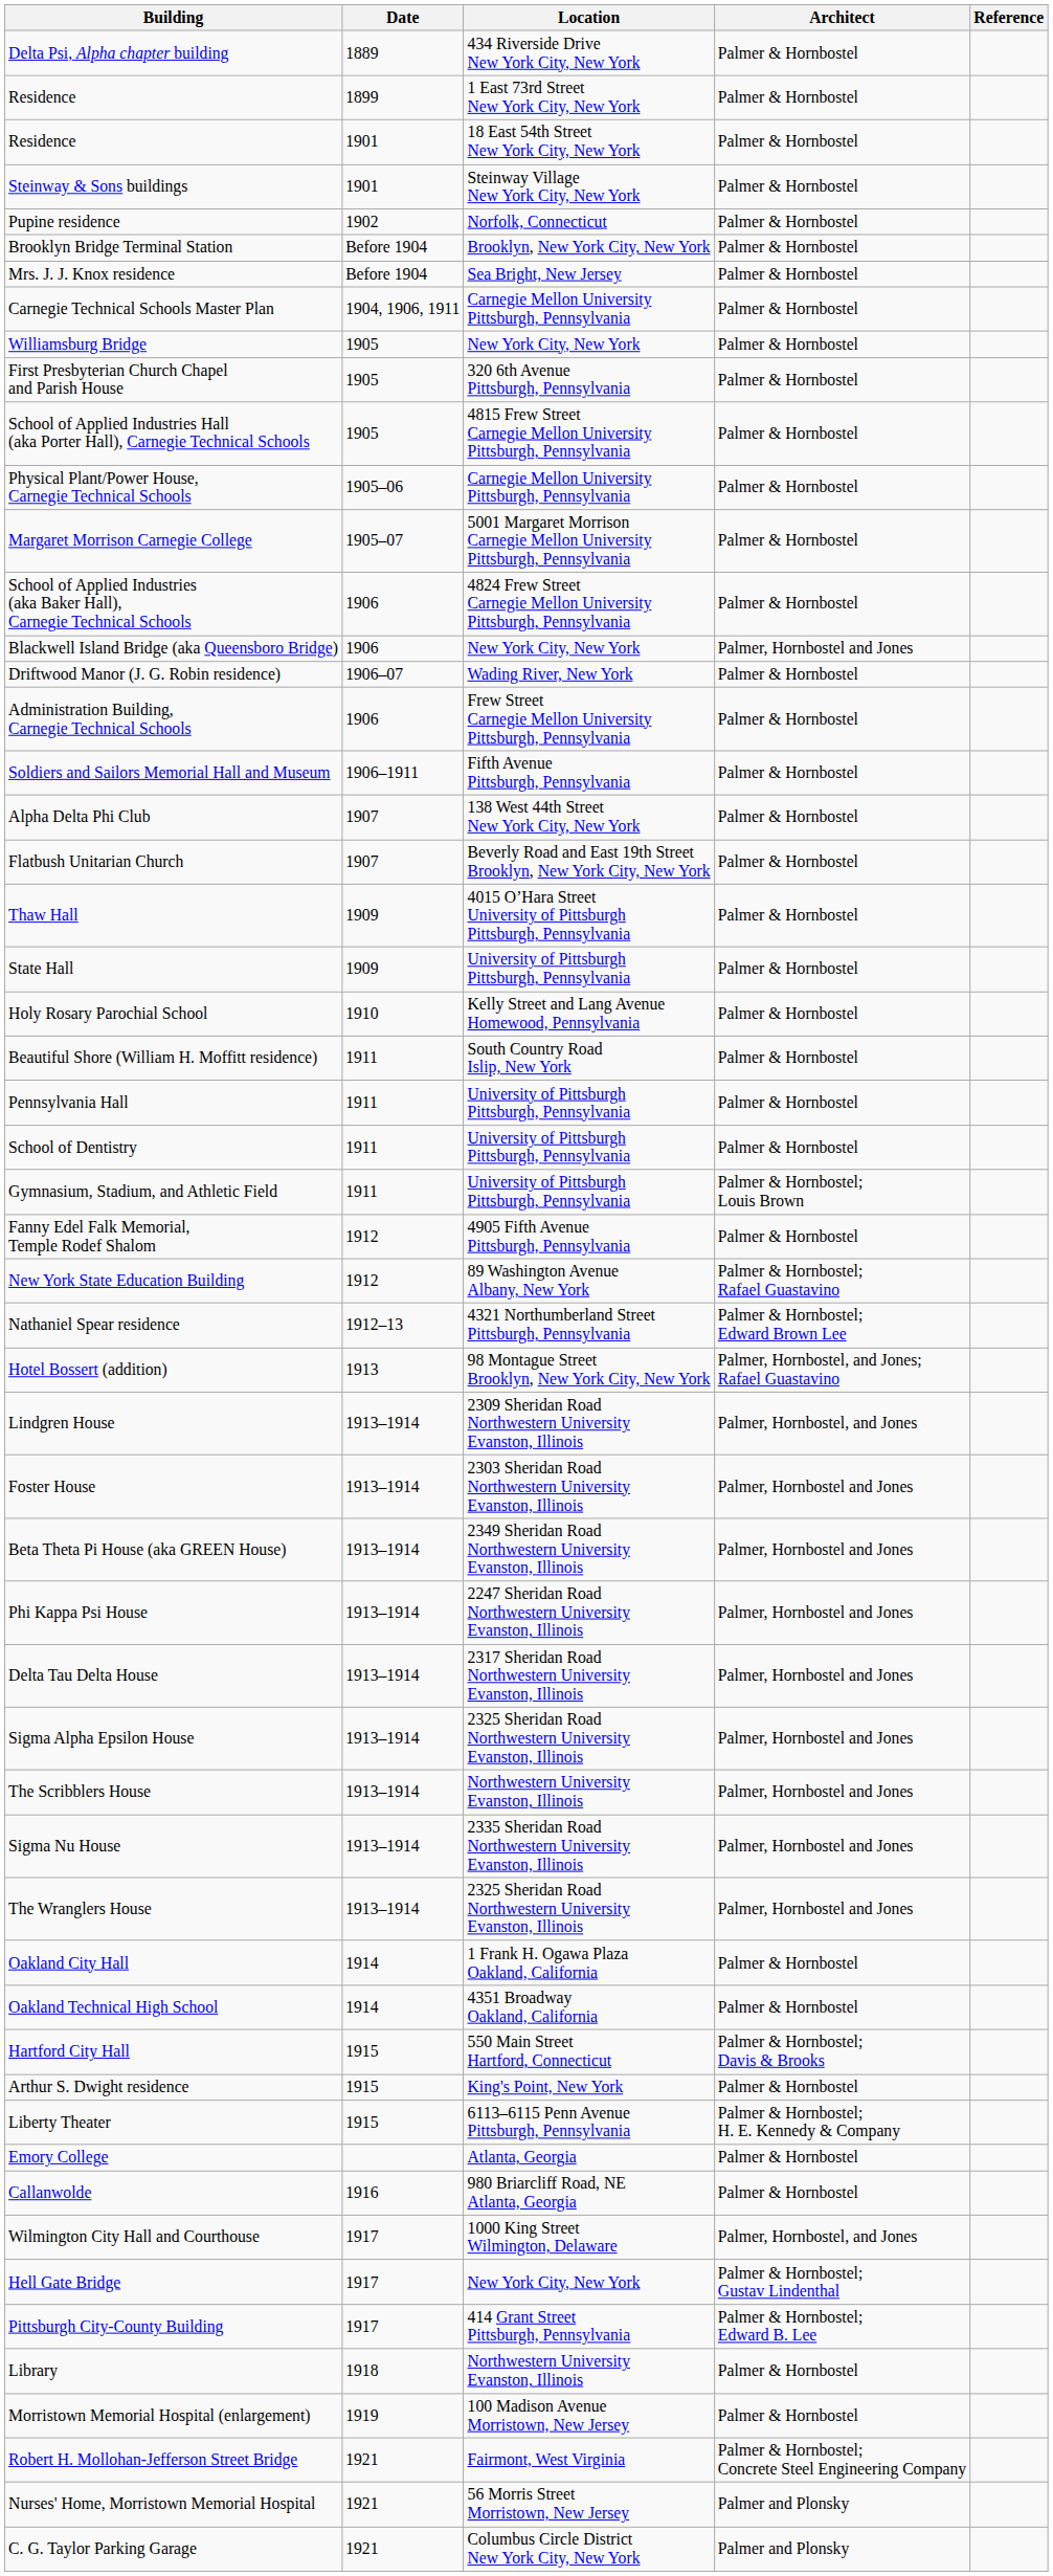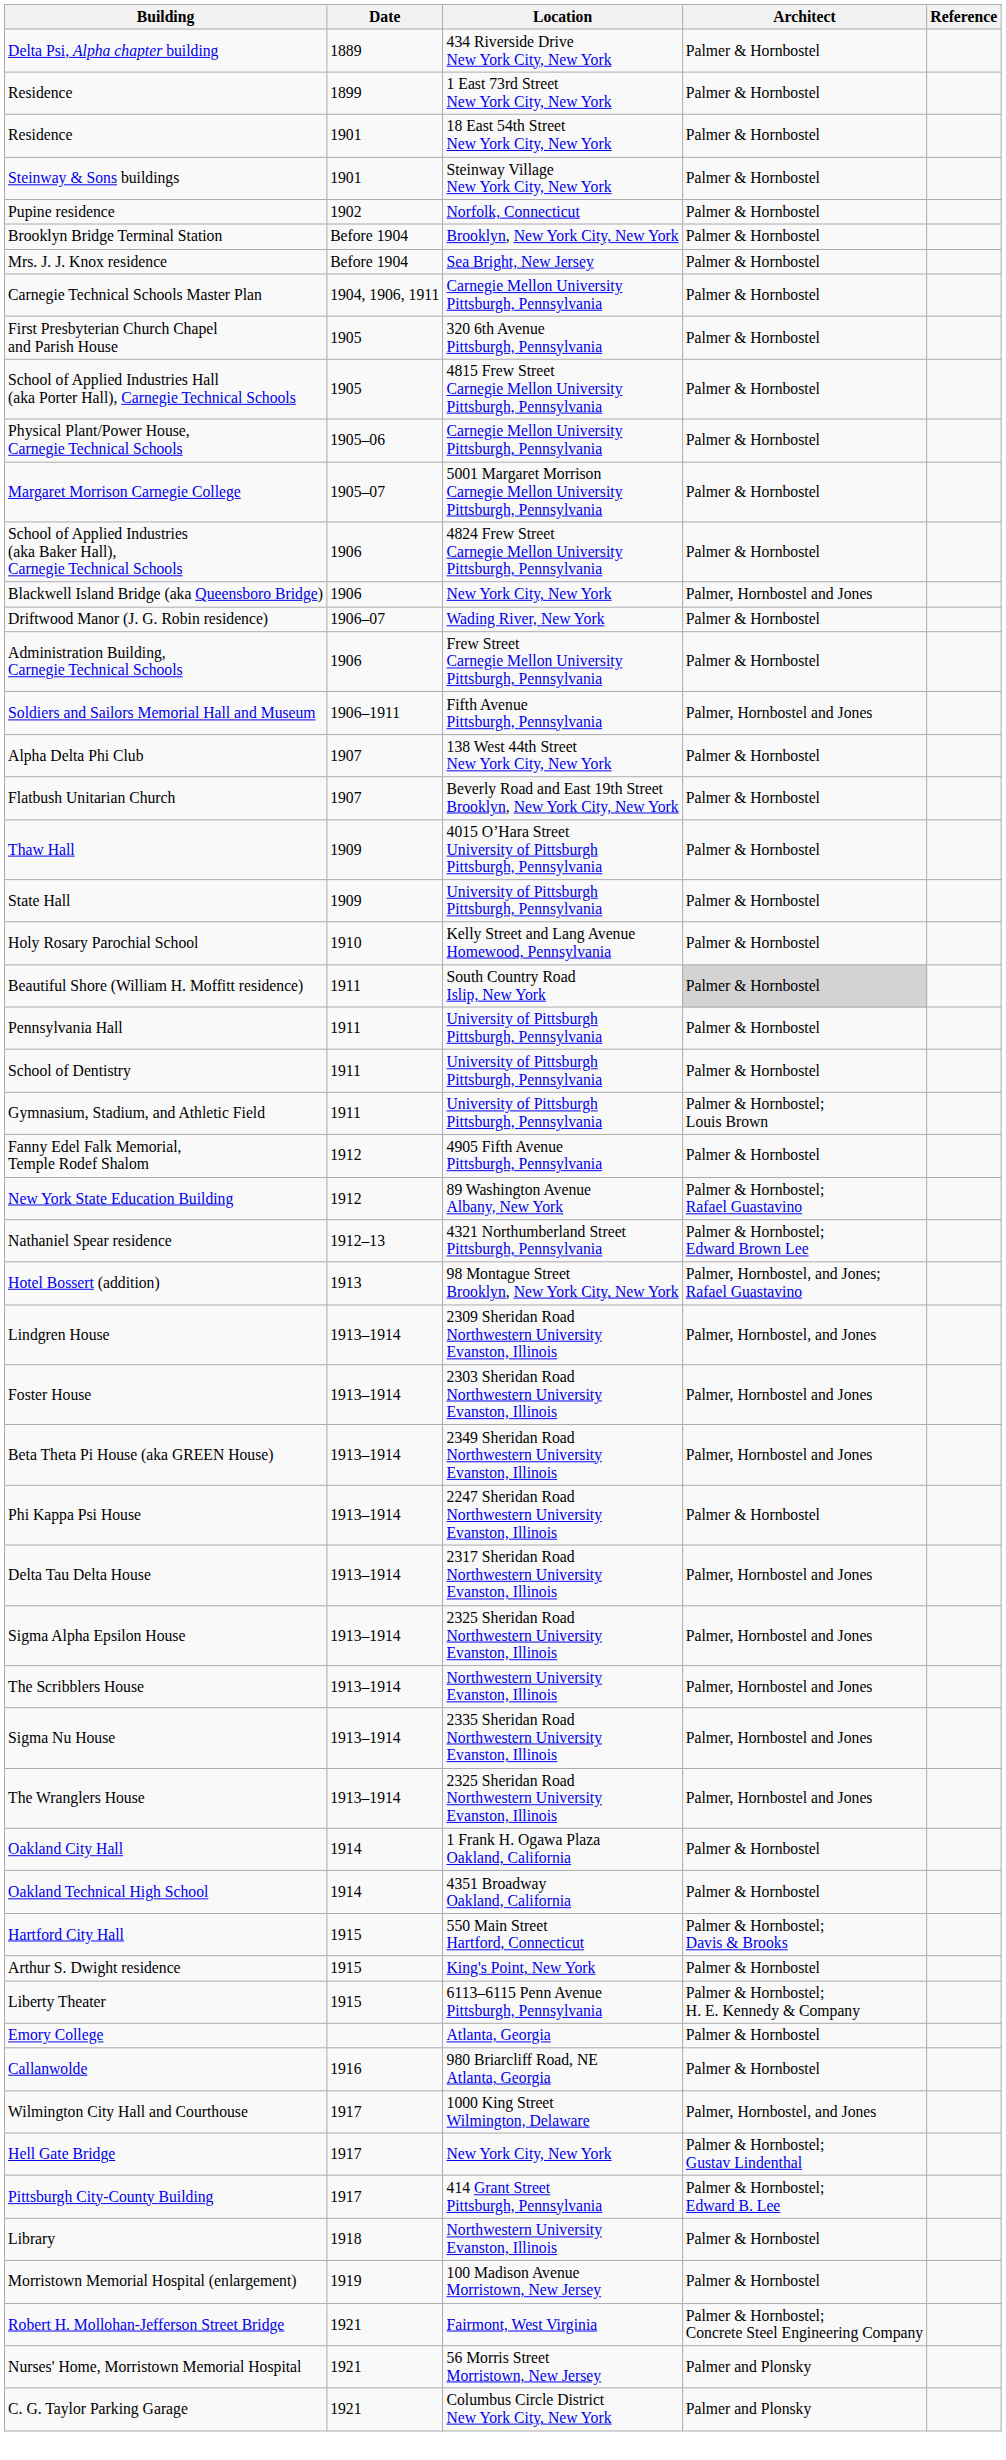- row: Williamsburg Bridge | 1905 | New York City, New York | Palmer & Hornbostel
Soldiers and Sailors Memorial Hall and Museum | Architect: Palmer & Hornbostel -> Palmer, Hornbostel and Jones
Beautiful Shore (William H. Moffitt residence) | Architect: no background -> lightgrey background
Phi Kappa Psi House | Architect: Palmer, Hornbostel and Jones -> Palmer & Hornbostel
